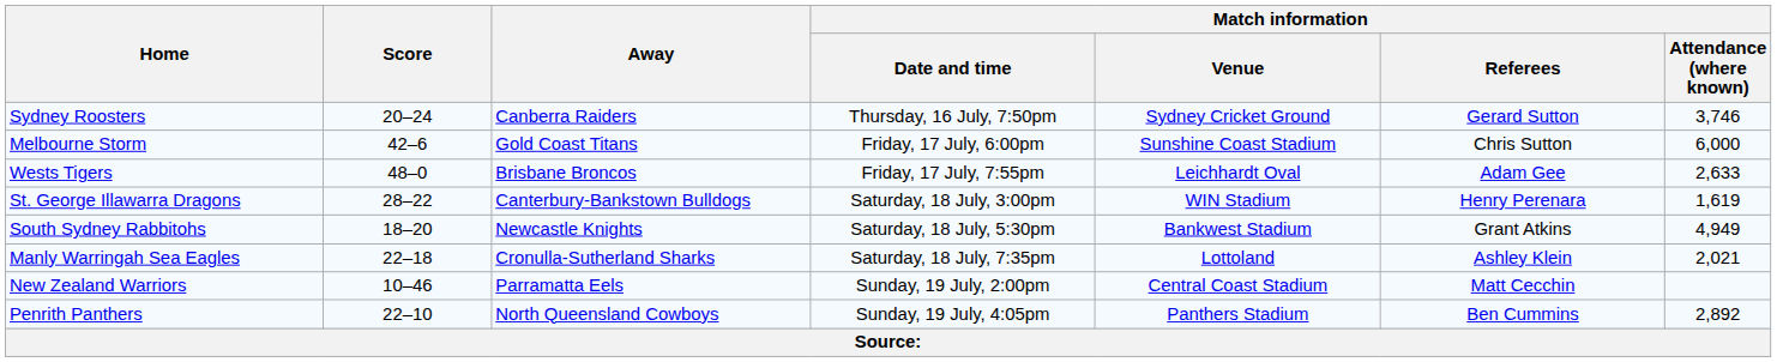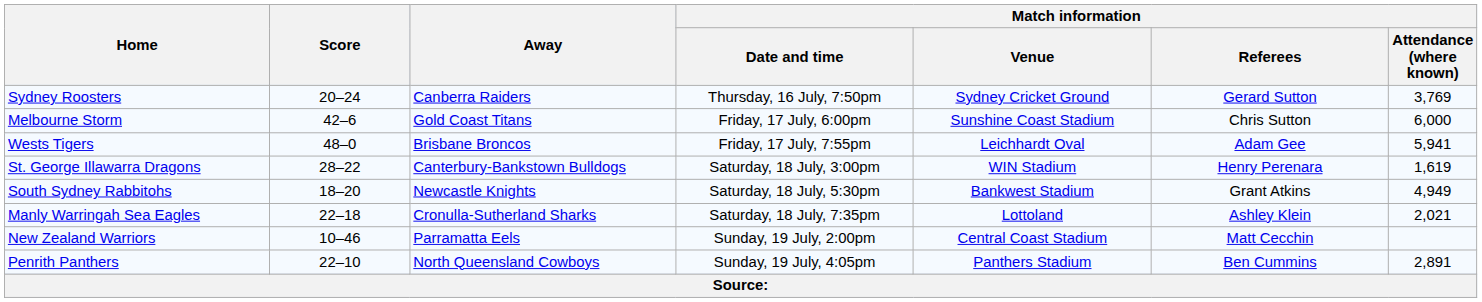Sydney Roosters | Match information / Attendance (where known): 3,746 -> 3,769
Wests Tigers | Match information / Attendance (where known): 2,633 -> 5,941
Penrith Panthers | Match information / Attendance (where known): 2,892 -> 2,891
